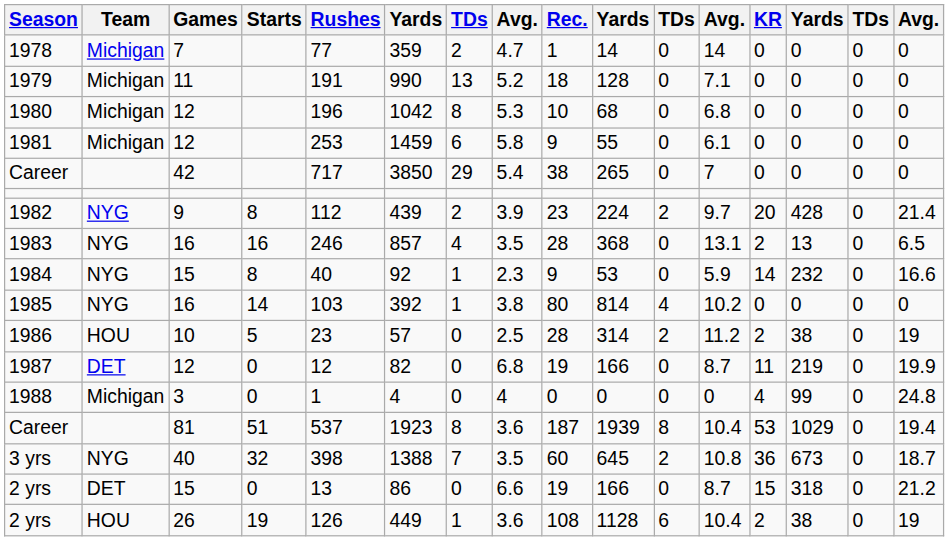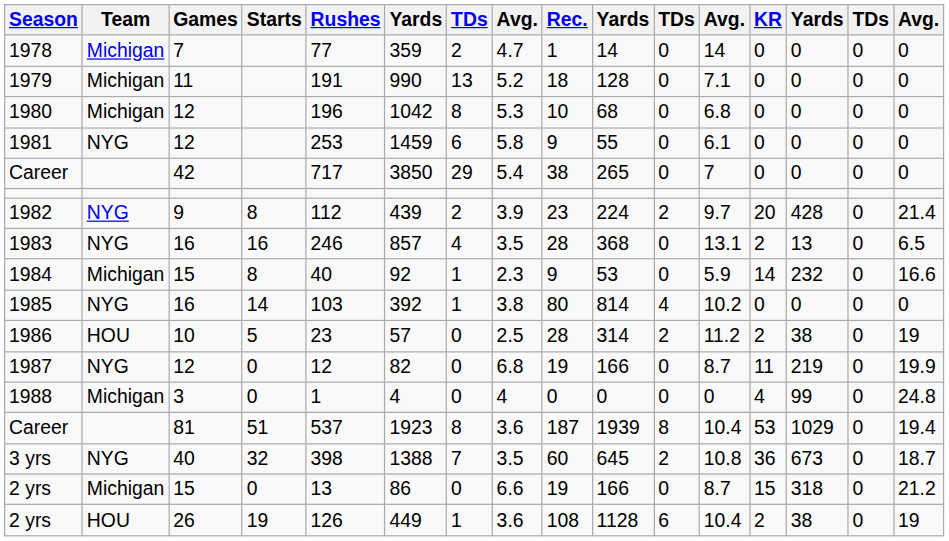1981 | Team: Michigan -> NYG
1984 | Team: NYG -> Michigan
1987 | Team: DET -> NYG
2 yrs / 15 | Team: DET -> Michigan
